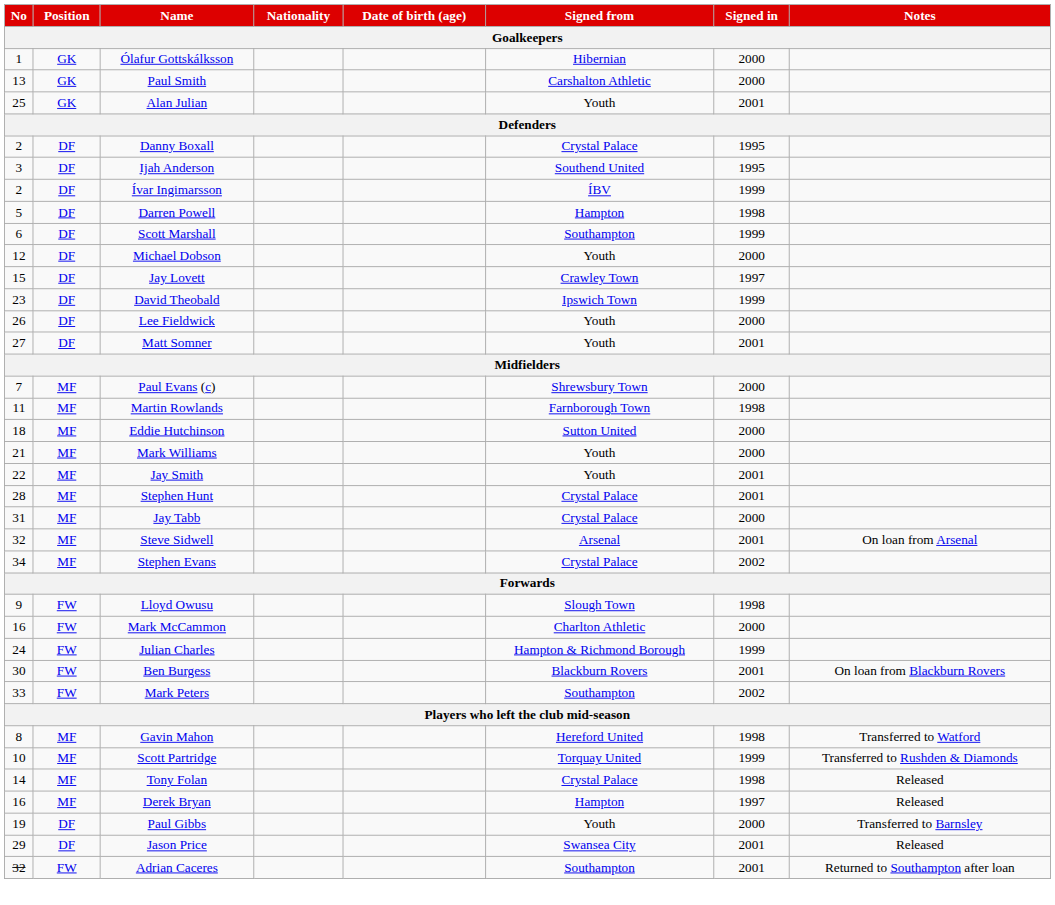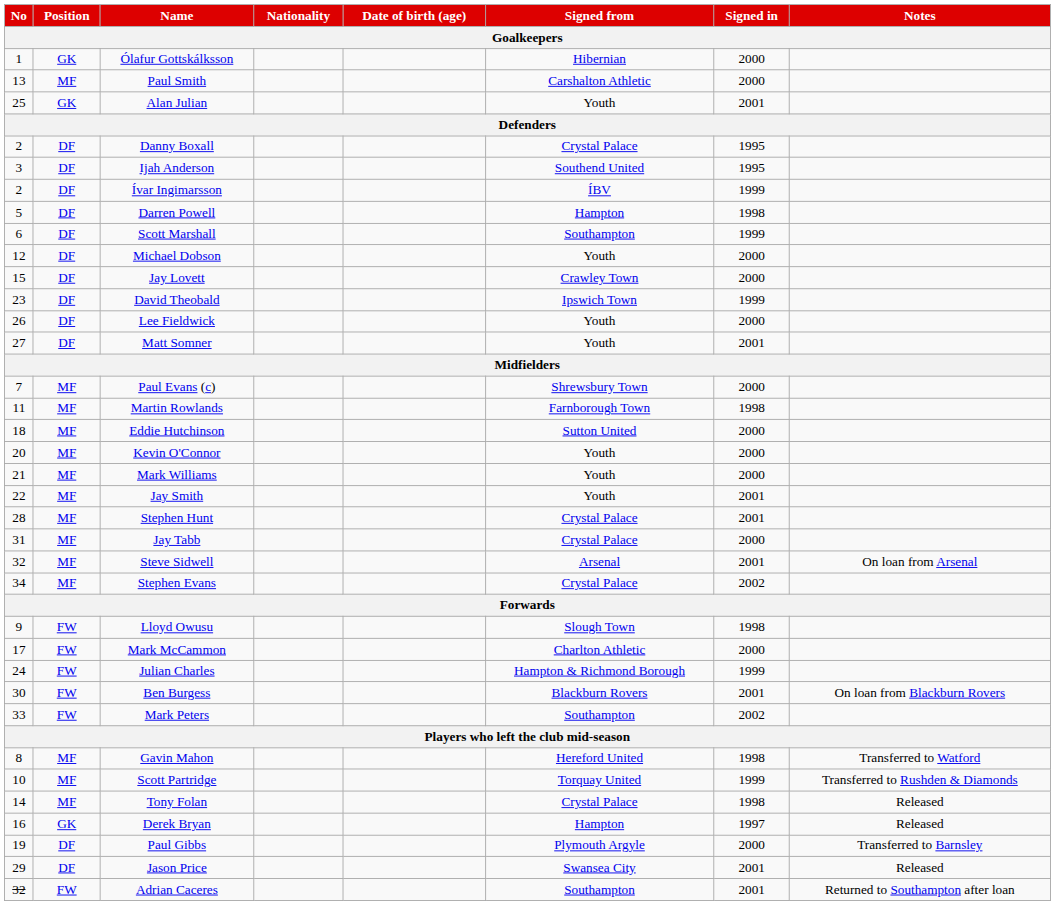Paul Smith | Position: GK -> MF
Jay Lovett | Signed in: 1997 -> 2000
+ row: 20 | MF | Kevin O'Connor | Youth | 2000
Mark McCammon | No: 16 -> 17
Derek Bryan | Position: MF -> GK
Paul Gibbs | Signed from: Youth -> Plymouth Argyle
